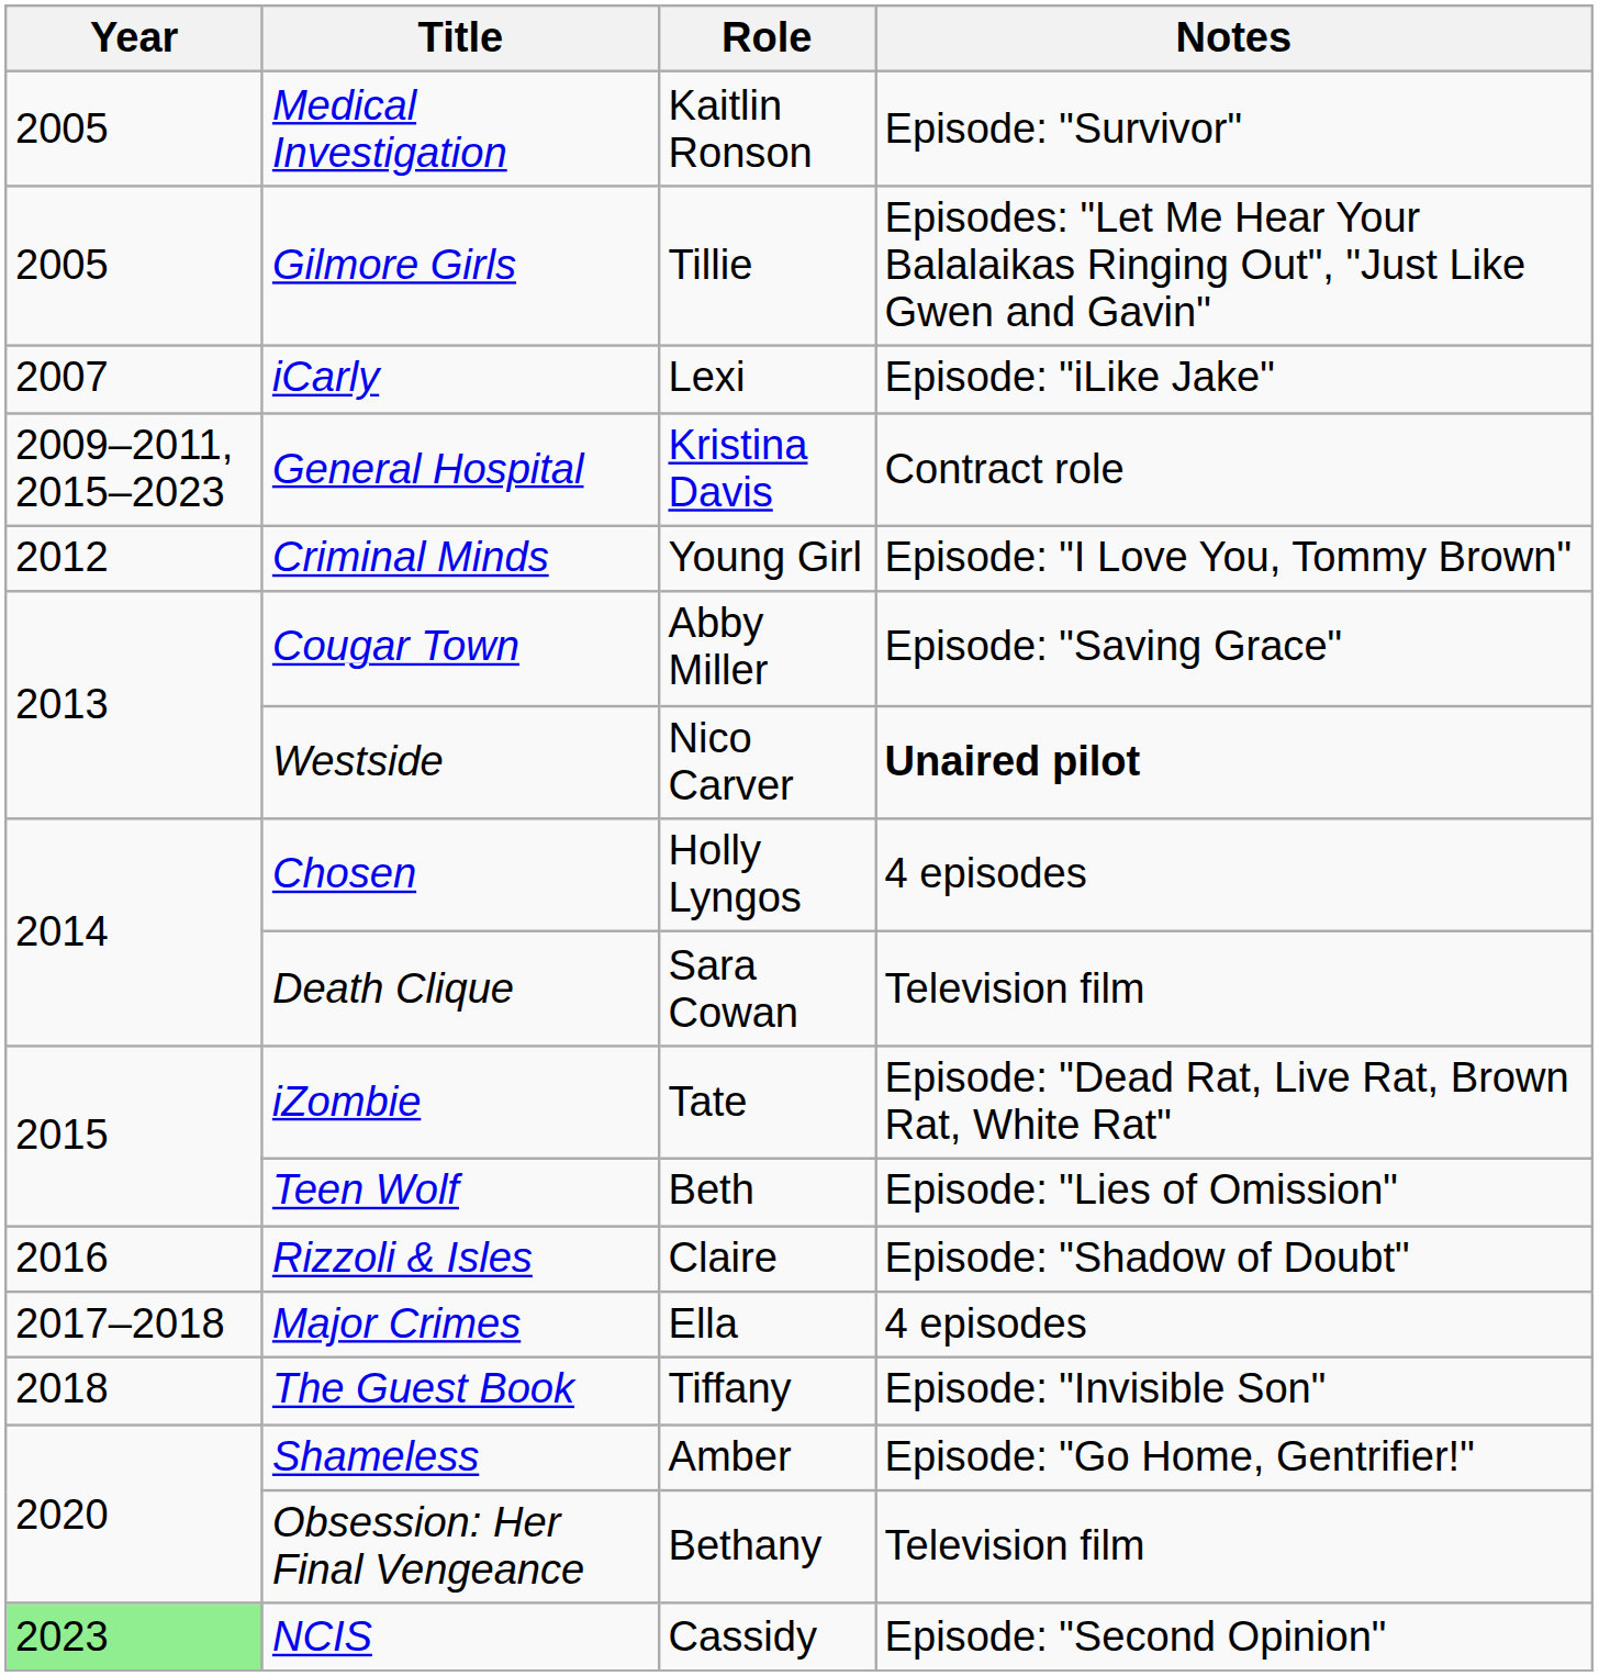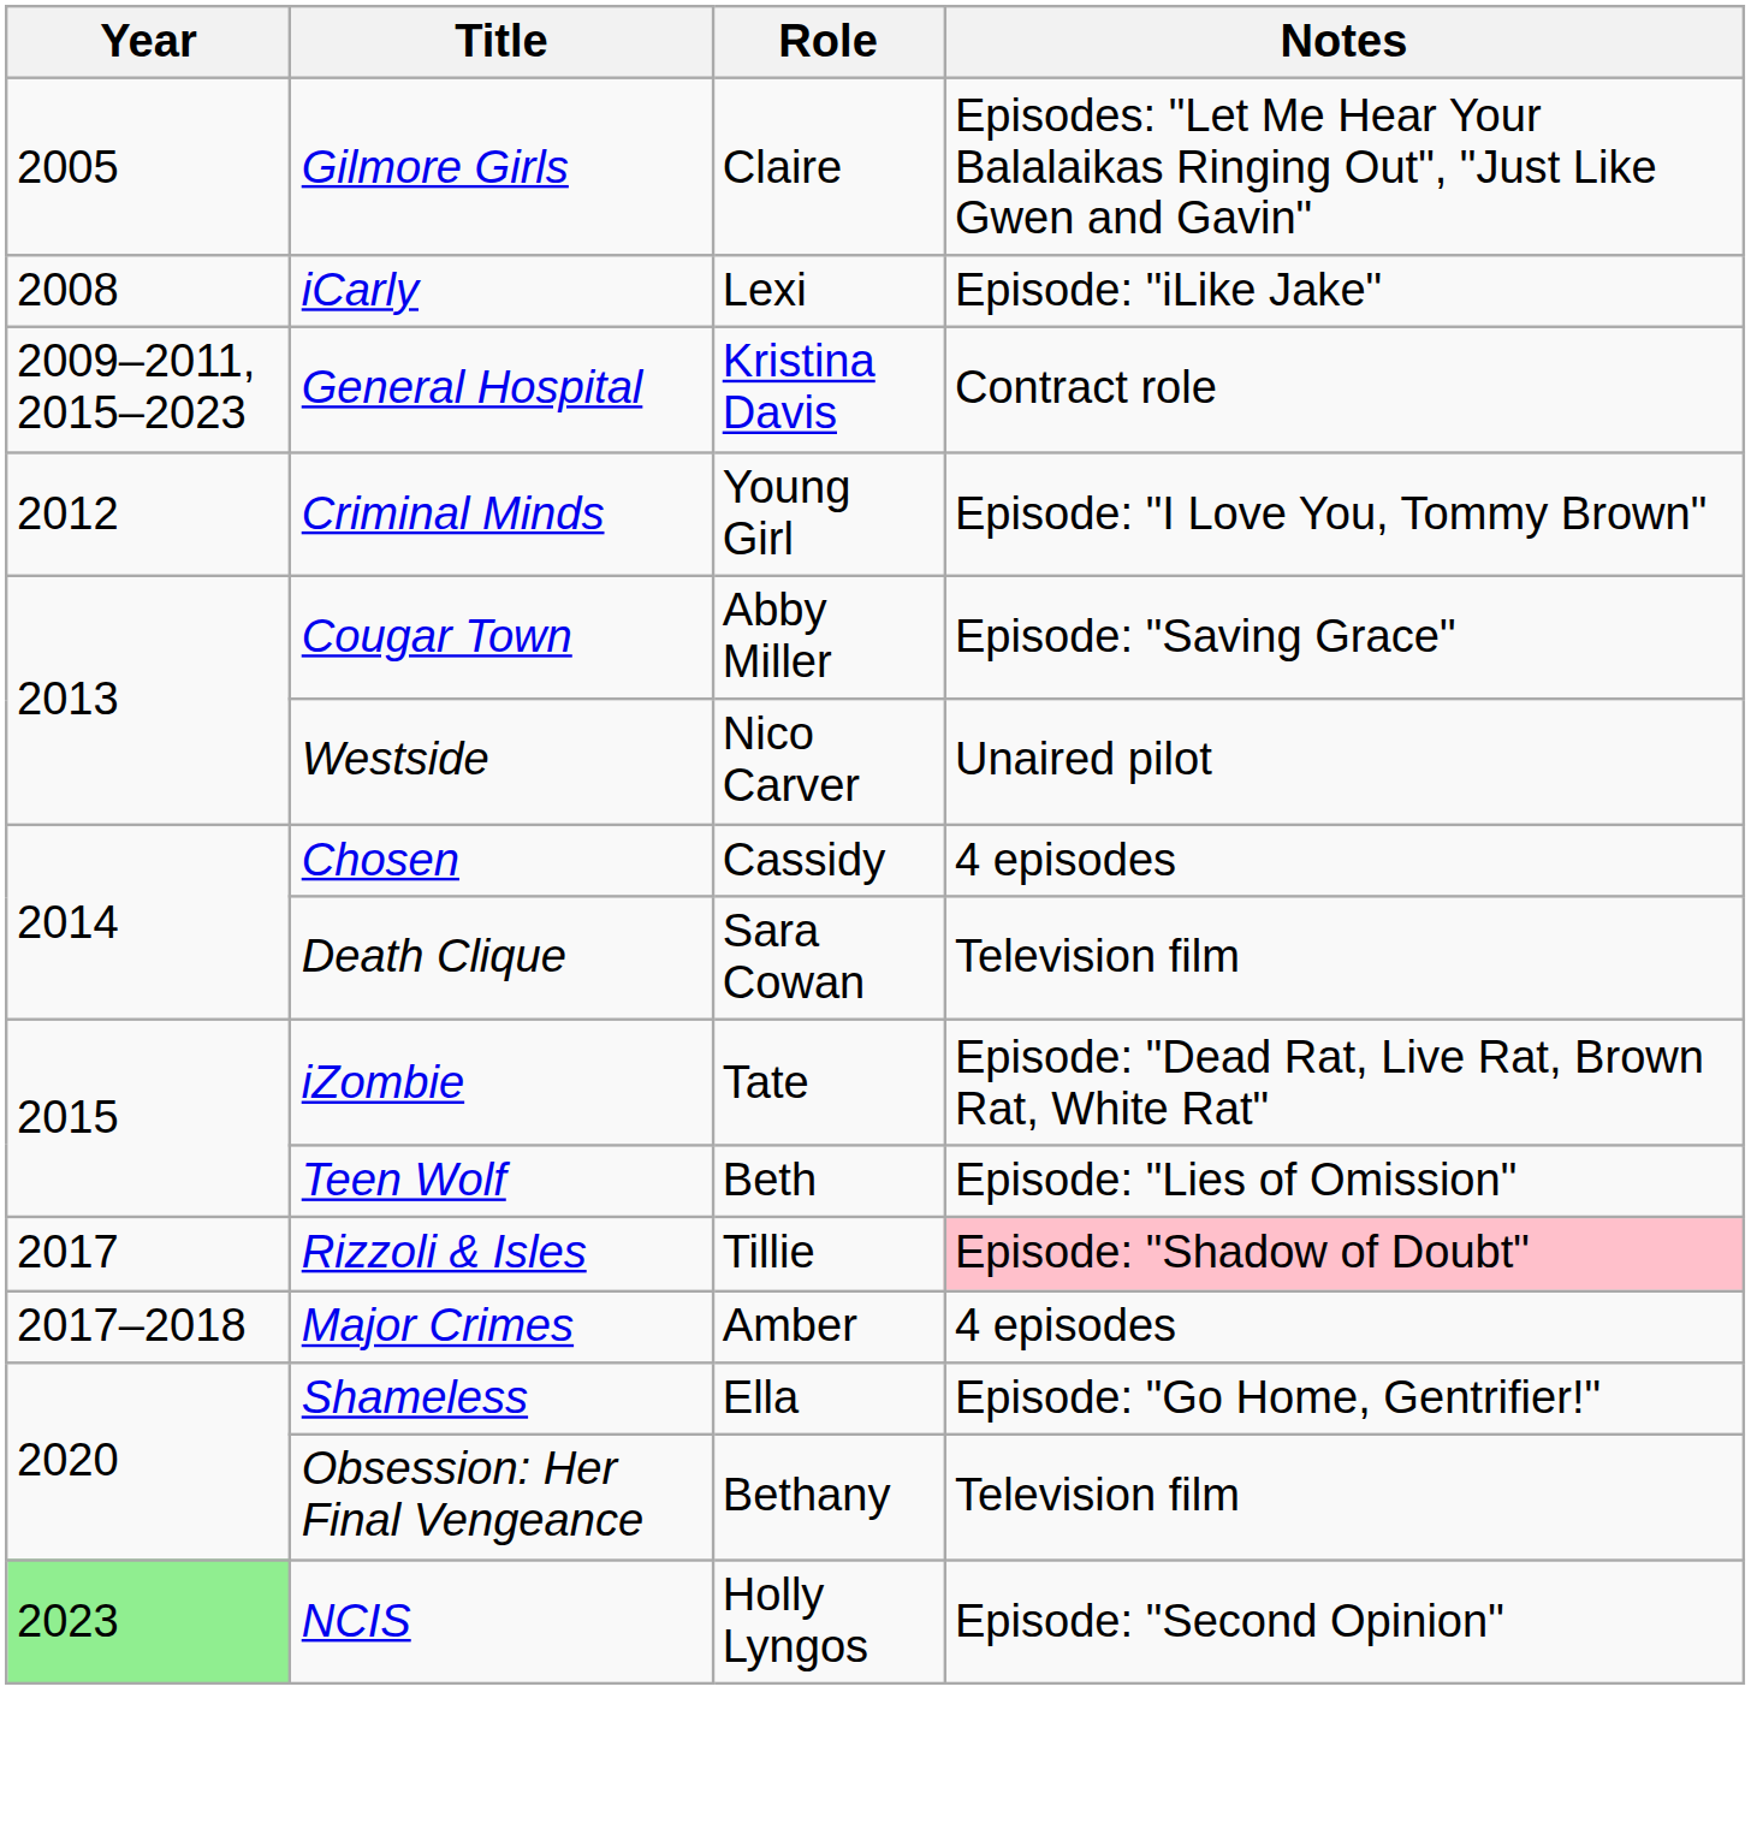- row: 2005 | Medical Investigation | Kaitlin Ronson | Episode: "Survivor"
Gilmore Girls | Role: Tillie -> Claire
iCarly | Year: 2007 -> 2008
Westside | Notes: bold -> normal
Chosen | Role: Holly Lyngos -> Cassidy
Rizzoli & Isles | Year: 2016 -> 2017
Rizzoli & Isles | Role: Claire -> Tillie
Rizzoli & Isles | Notes: no background -> pink background
Major Crimes | Role: Ella -> Amber
- row: 2018 | The Guest Book | Tiffany | Episode: "Invisible Son"
Shameless | Role: Amber -> Ella
NCIS | Role: Cassidy -> Holly Lyngos
